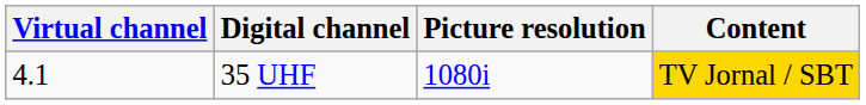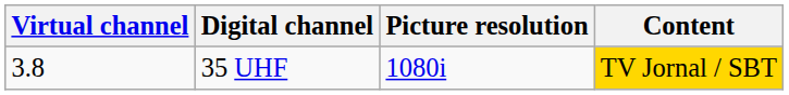35 UHF | Virtual channel: 4.1 -> 3.8
